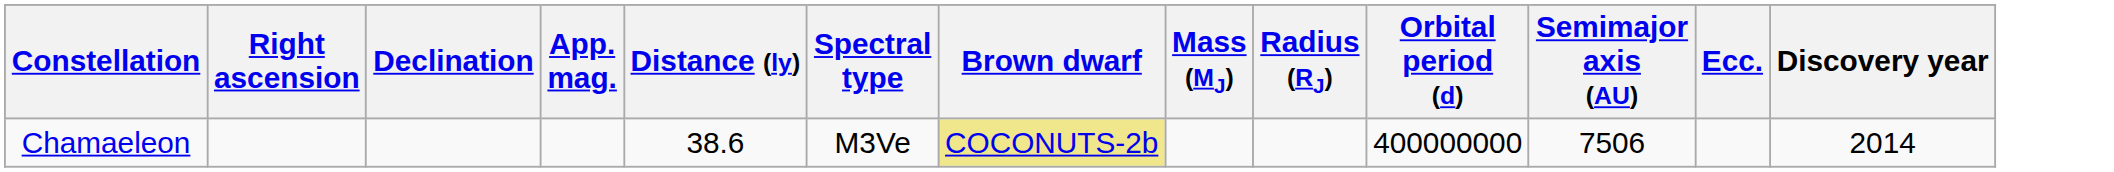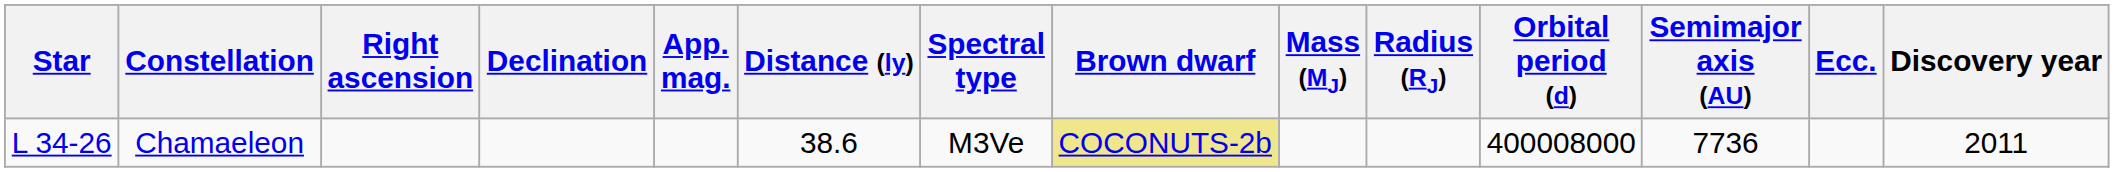+ column: Star | L 34-26
Chamaeleon | Orbital period (d): 400000000 -> 400008000
Chamaeleon | Semimajor axis (AU): 7506 -> 7736
Chamaeleon | Discovery year: 2014 -> 2011
